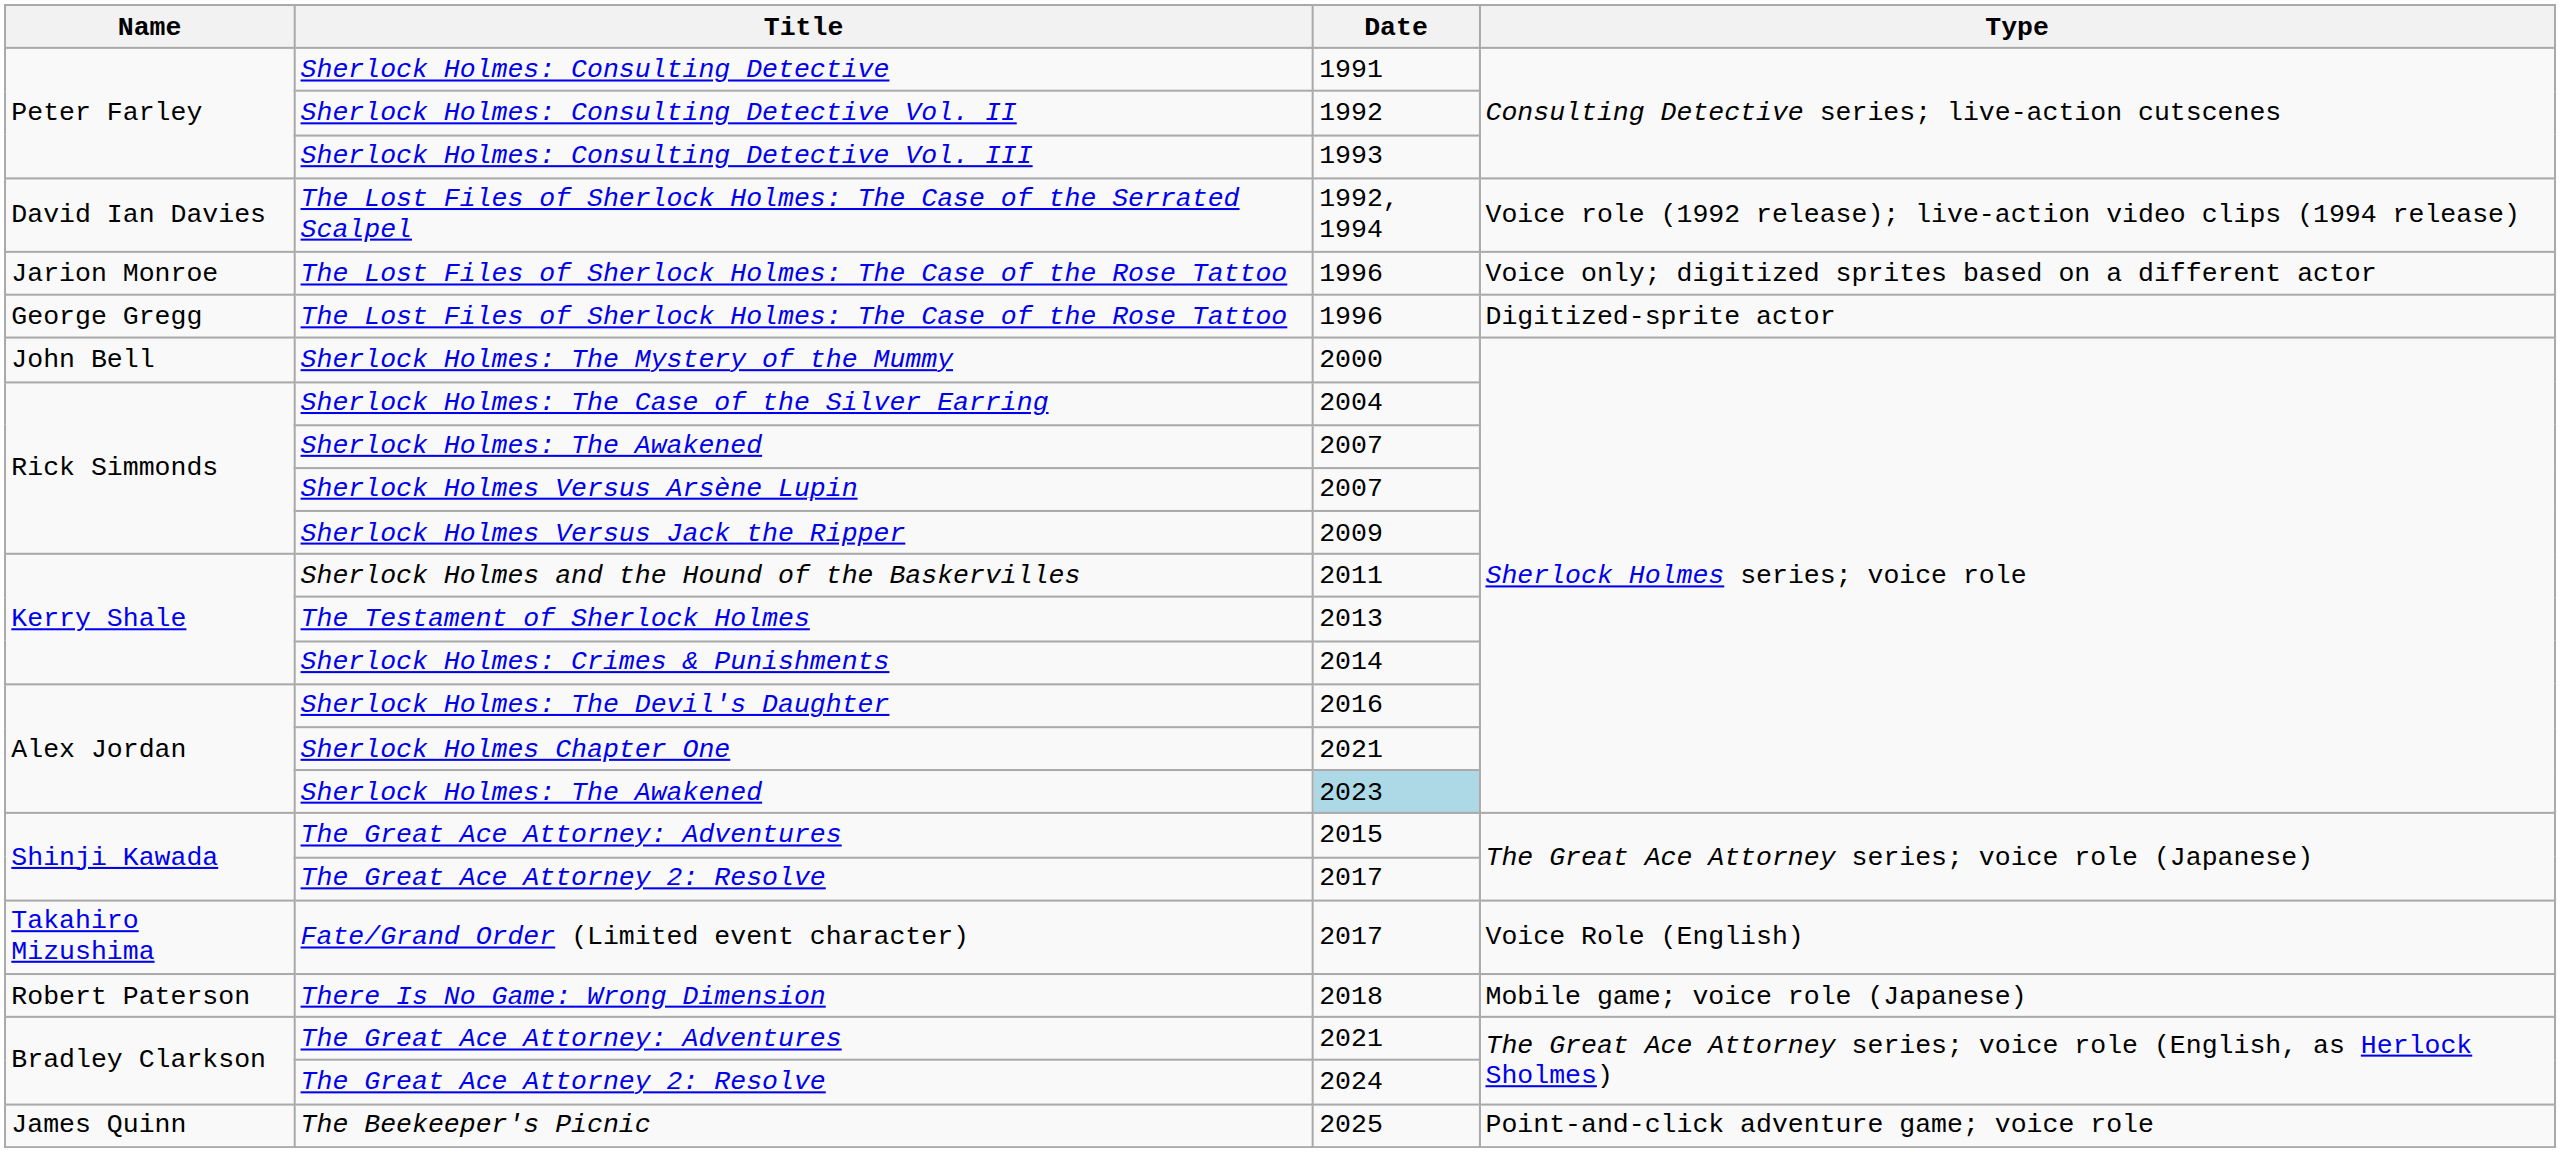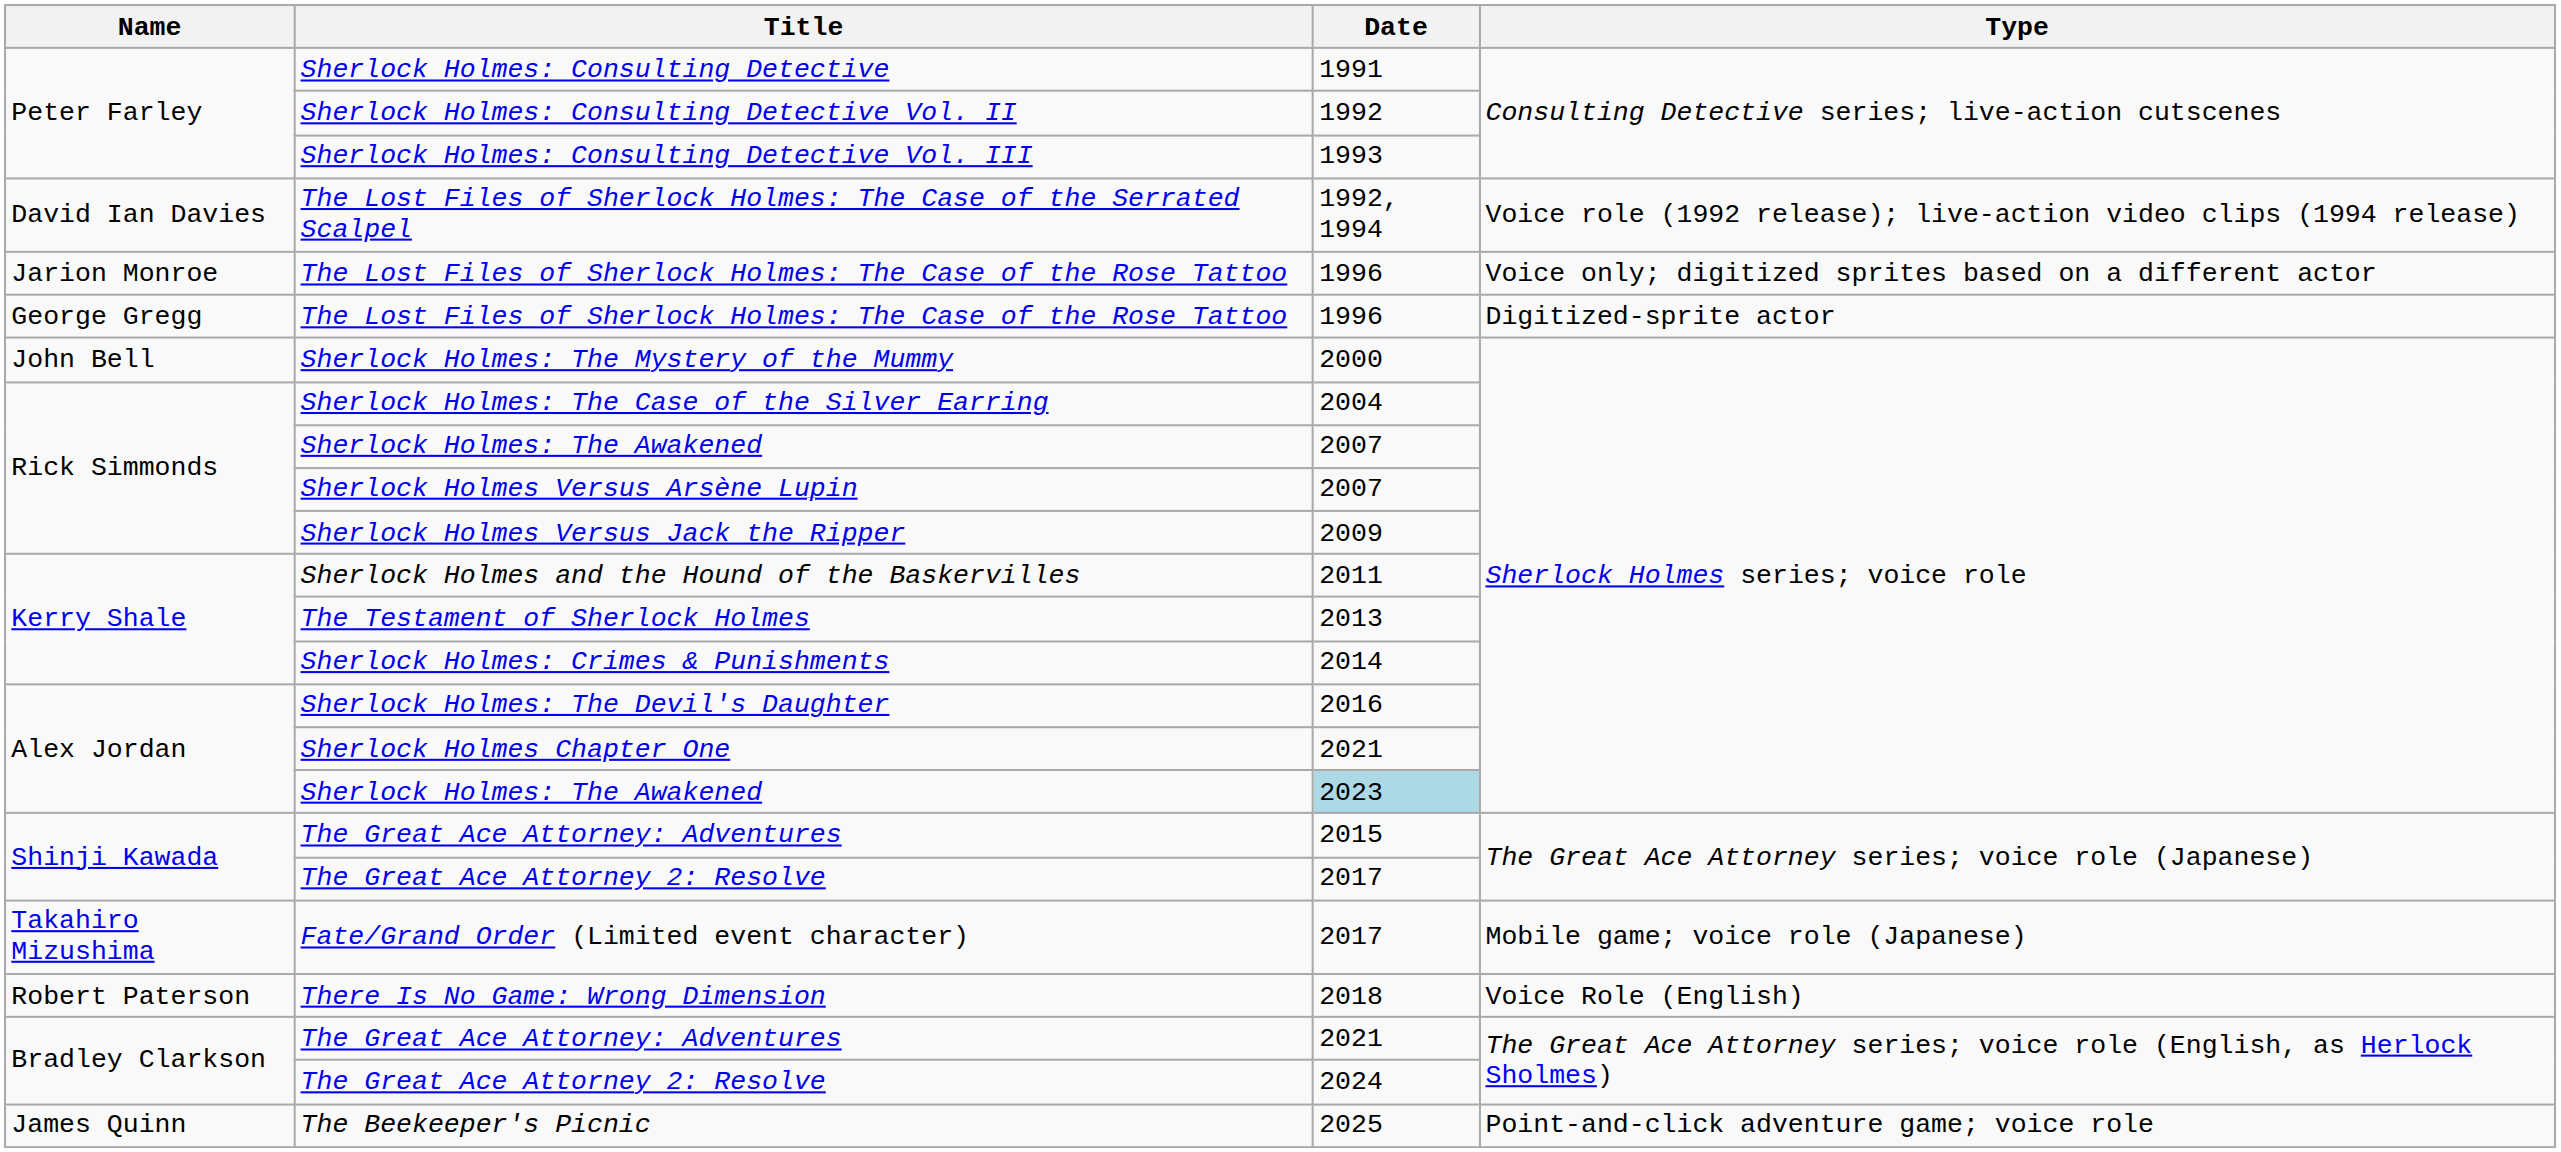Fate/Grand Order (Limited event character) | Type: Voice Role (English) -> Mobile game; voice role (Japanese)
There Is No Game: Wrong Dimension | Type: Mobile game; voice role (Japanese) -> Voice Role (English)
